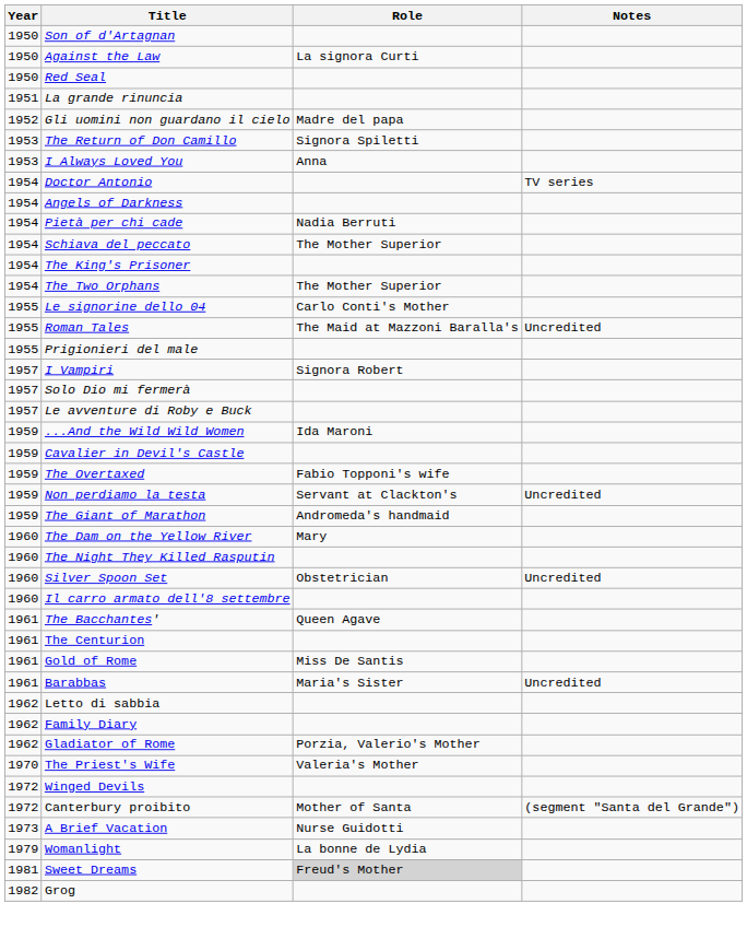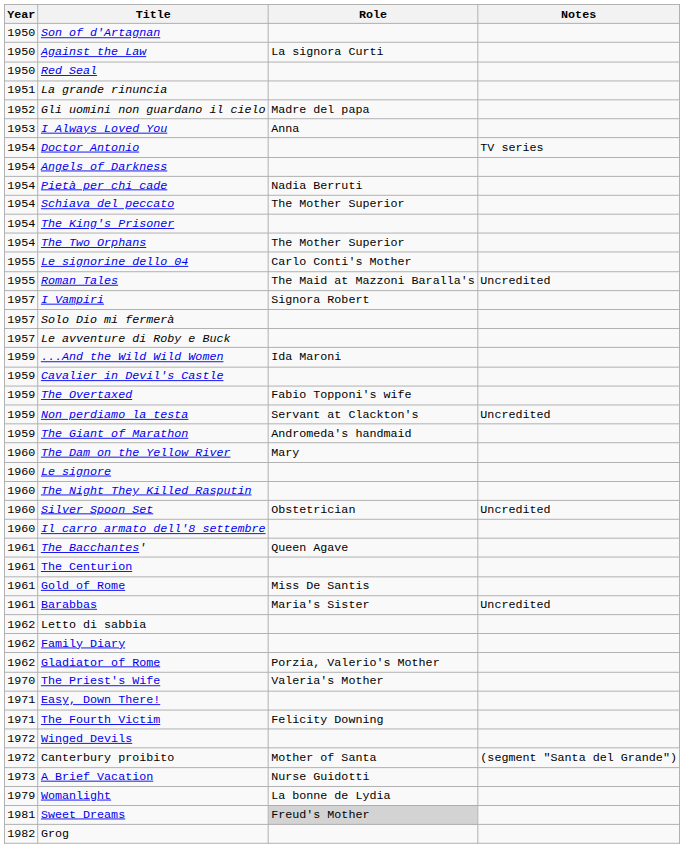- row: 1953 | The Return of Don Camillo | Signora Spiletti
- row: 1955 | Prigionieri del male
+ row: 1960 | Le signore
+ row: 1971 | Easy, Down There!
+ row: 1971 | The Fourth Victim | Felicity Downing
